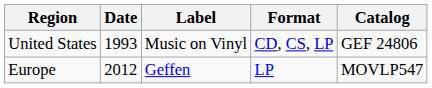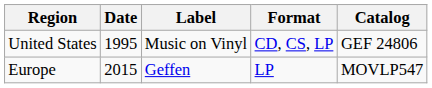United States | Date: 1993 -> 1995
Europe | Date: 2012 -> 2015
